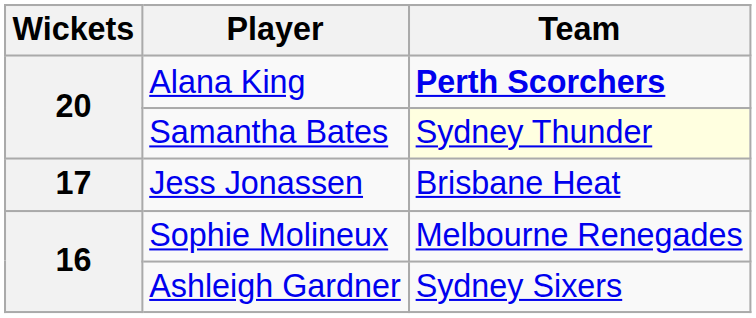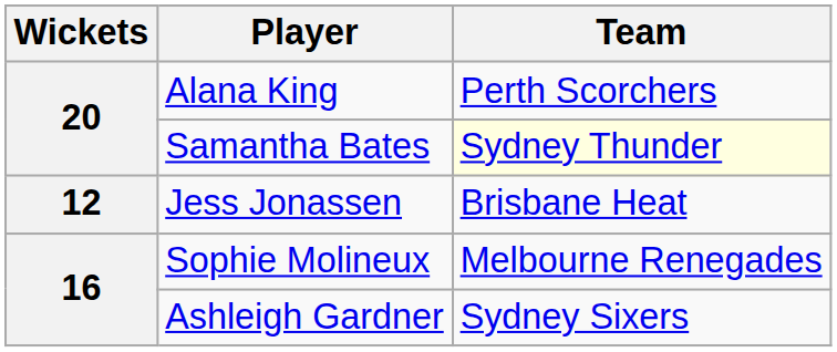Alana King | Team: bold -> normal
Jess Jonassen | Wickets: 17 -> 12
